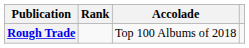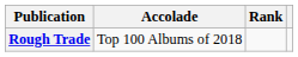columns swapped: Accolade <-> Rank
